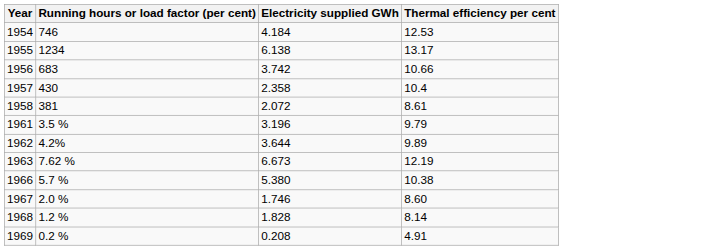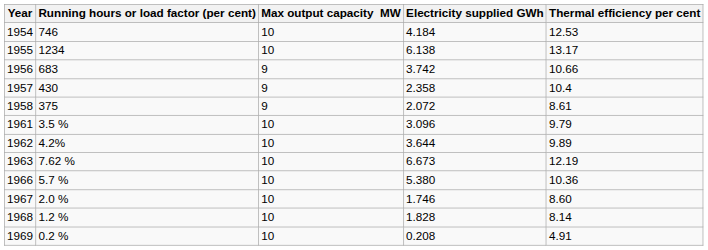+ column: Max output capacity MW | 10 | 10 | 9 | 9 | 9 | 10 | 10 | 10 | 10 | 10 | 10 | 10
1958 | Running hours or load factor (per cent): 381 -> 375
1961 | Electricity supplied GWh: 3.196 -> 3.096
1966 | Thermal efficiency per cent: 10.38 -> 10.36
